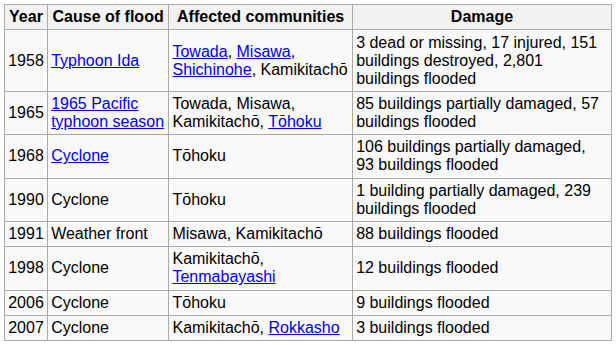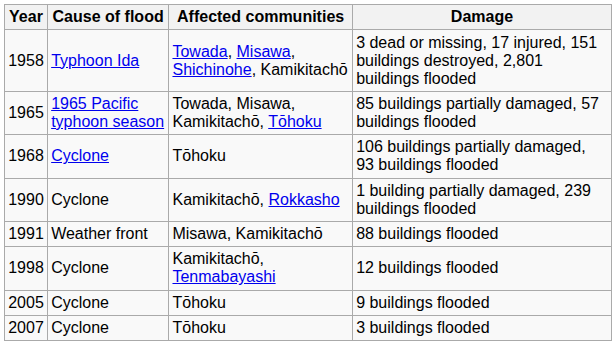1 building partially damaged, 239 buildings flooded | Affected communities: Tōhoku -> Kamikitachō, Rokkasho
9 buildings flooded | Year: 2006 -> 2005
3 buildings flooded | Affected communities: Kamikitachō, Rokkasho -> Tōhoku
